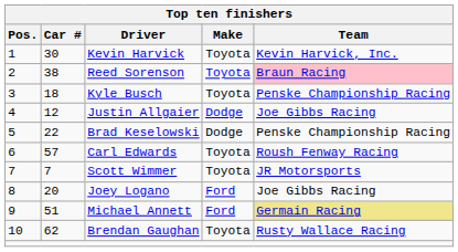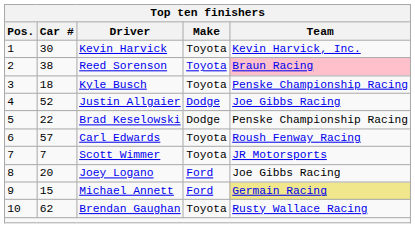Justin Allgaier | Car #: 12 -> 52
Michael Annett | Car #: 51 -> 15
